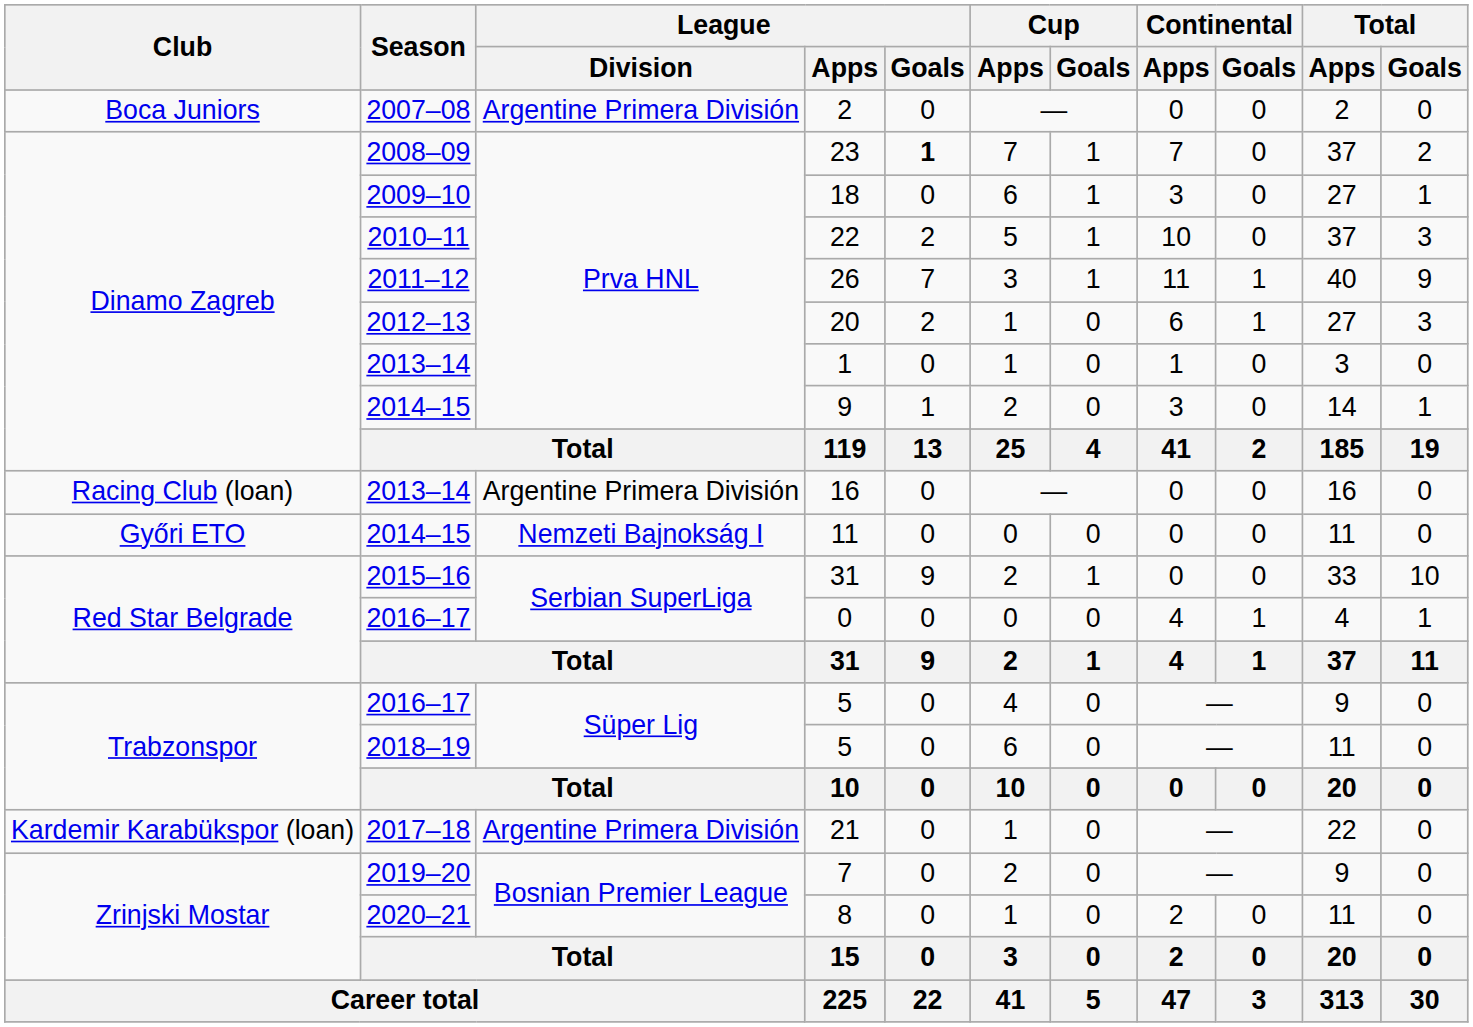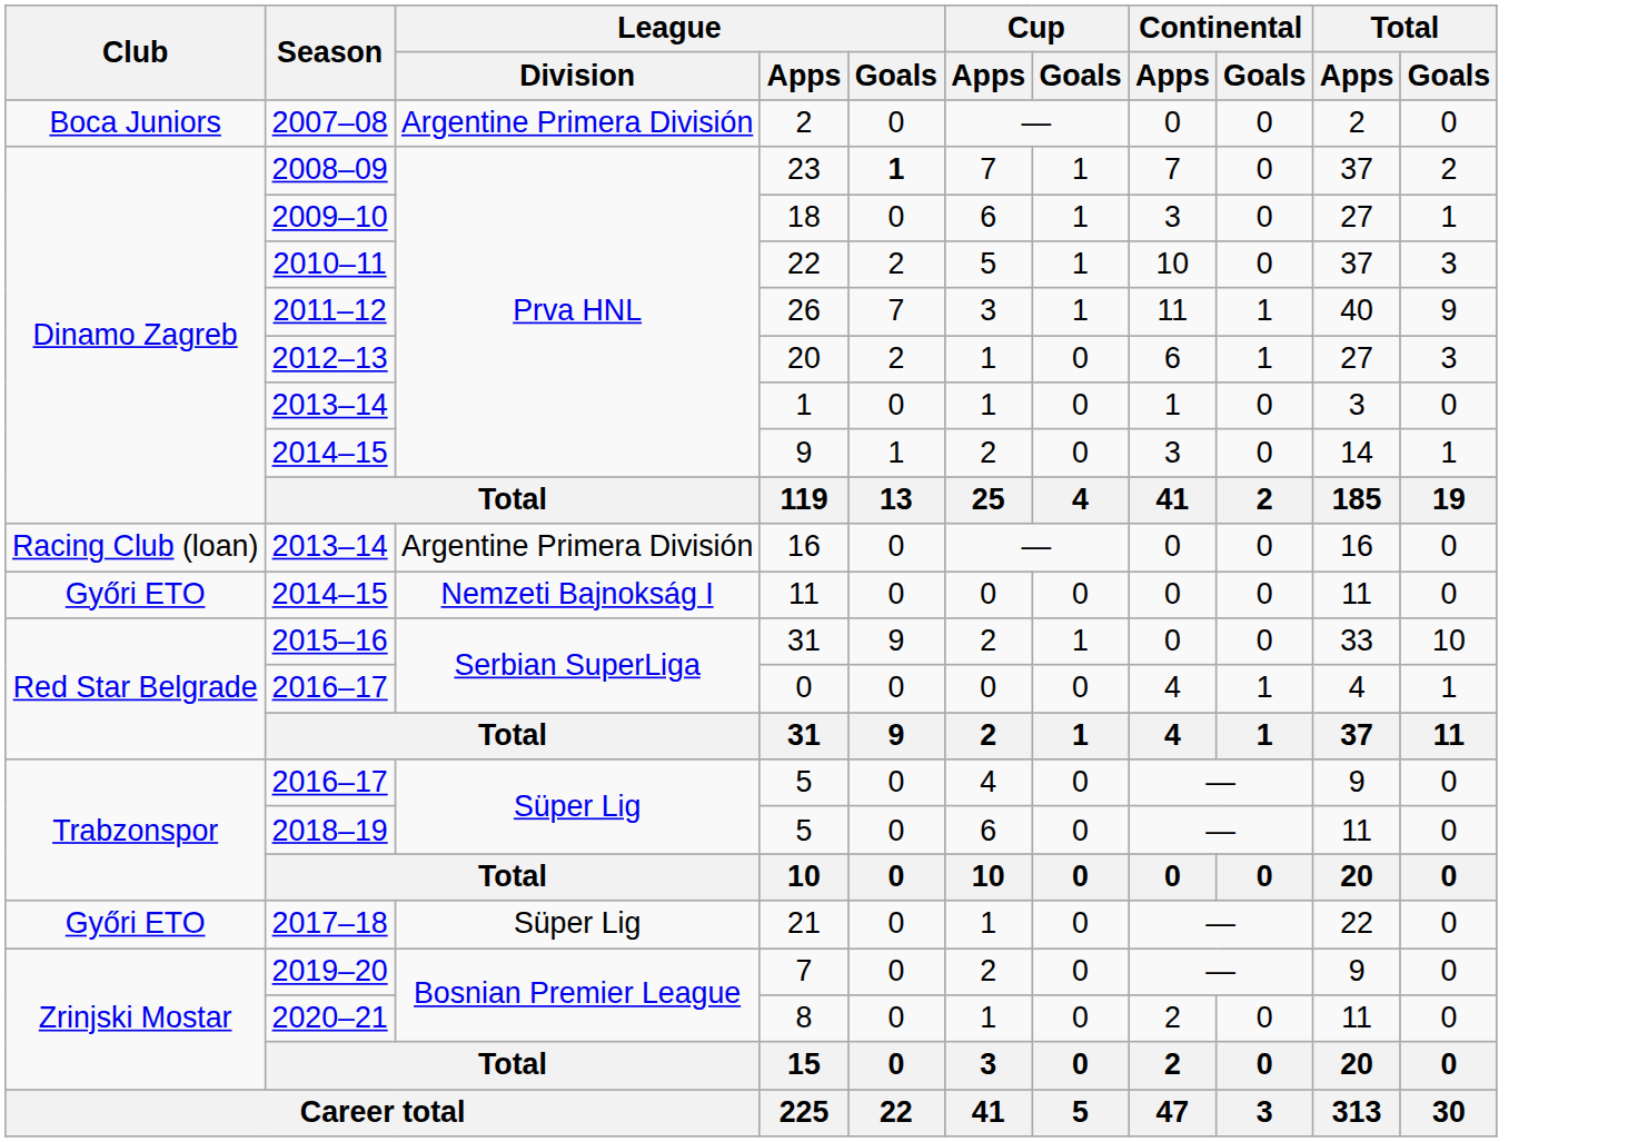21 | Club: Kardemir Karabükspor (loan) -> Győri ETO
21 | League / Division: Argentine Primera División -> Süper Lig
